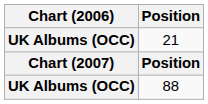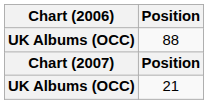rows swapped: 21 <-> 88
